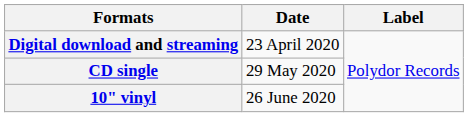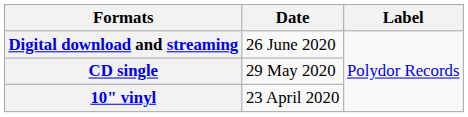Digital download and streaming | Date: 23 April 2020 -> 26 June 2020
10" vinyl | Date: 26 June 2020 -> 23 April 2020
